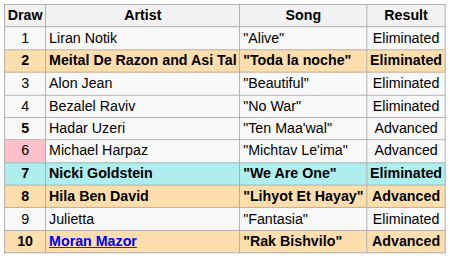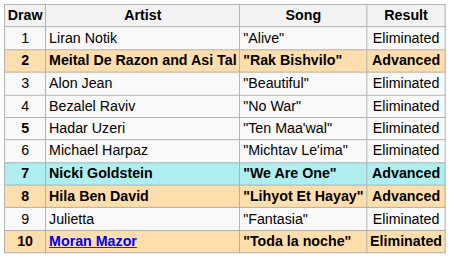Meital De Razon and Asi Tal | Song: "Toda la noche" -> "Rak Bishvilo"
Meital De Razon and Asi Tal | Result: Eliminated -> Advanced
Hadar Uzeri | Result: Advanced -> Eliminated
Michael Harpaz | Draw: pink background -> no background
Michael Harpaz | Result: Advanced -> Eliminated
Nicki Goldstein | Result: Eliminated -> Advanced
Moran Mazor | Song: "Rak Bishvilo" -> "Toda la noche"
Moran Mazor | Result: Advanced -> Eliminated
